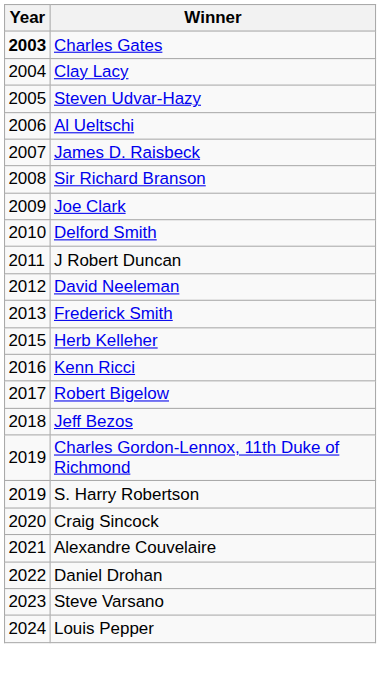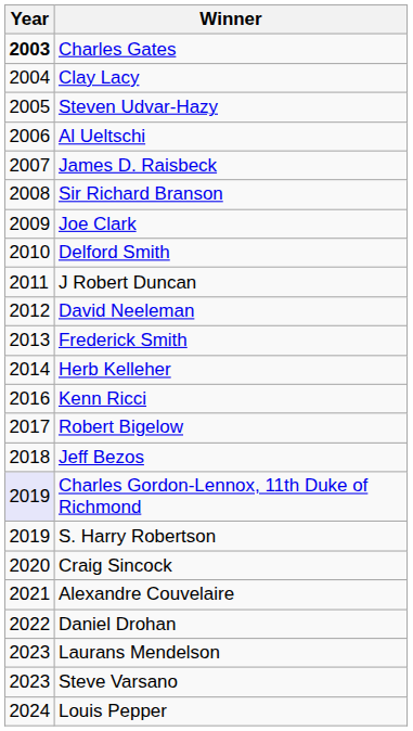Herb Kelleher | Year: 2015 -> 2014
Charles Gordon-Lennox, 11th Duke of Richmond | Year: no background -> lavender background
+ row: 2023 | Laurans Mendelson
